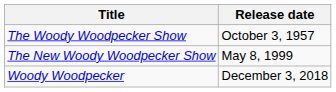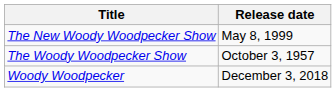rows swapped: The Woody Woodpecker Show <-> The New Woody Woodpecker Show
